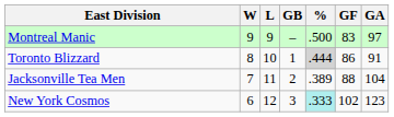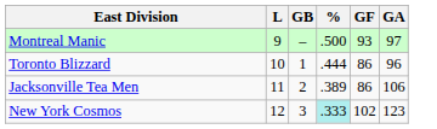- column: W | 9 | 8 | 7 | 6
Montreal Manic | GF: 83 -> 93
Toronto Blizzard | %: lightgrey background -> no background
Toronto Blizzard | GA: 91 -> 96
Jacksonville Tea Men | GF: 88 -> 86
Jacksonville Tea Men | GA: 104 -> 106
